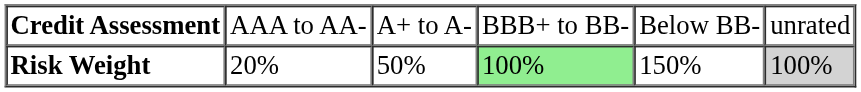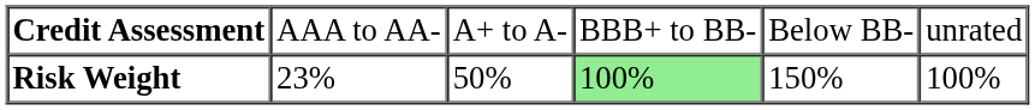Risk Weight | column 2: 20% -> 23%
Risk Weight | column 6: lightgrey background -> no background
